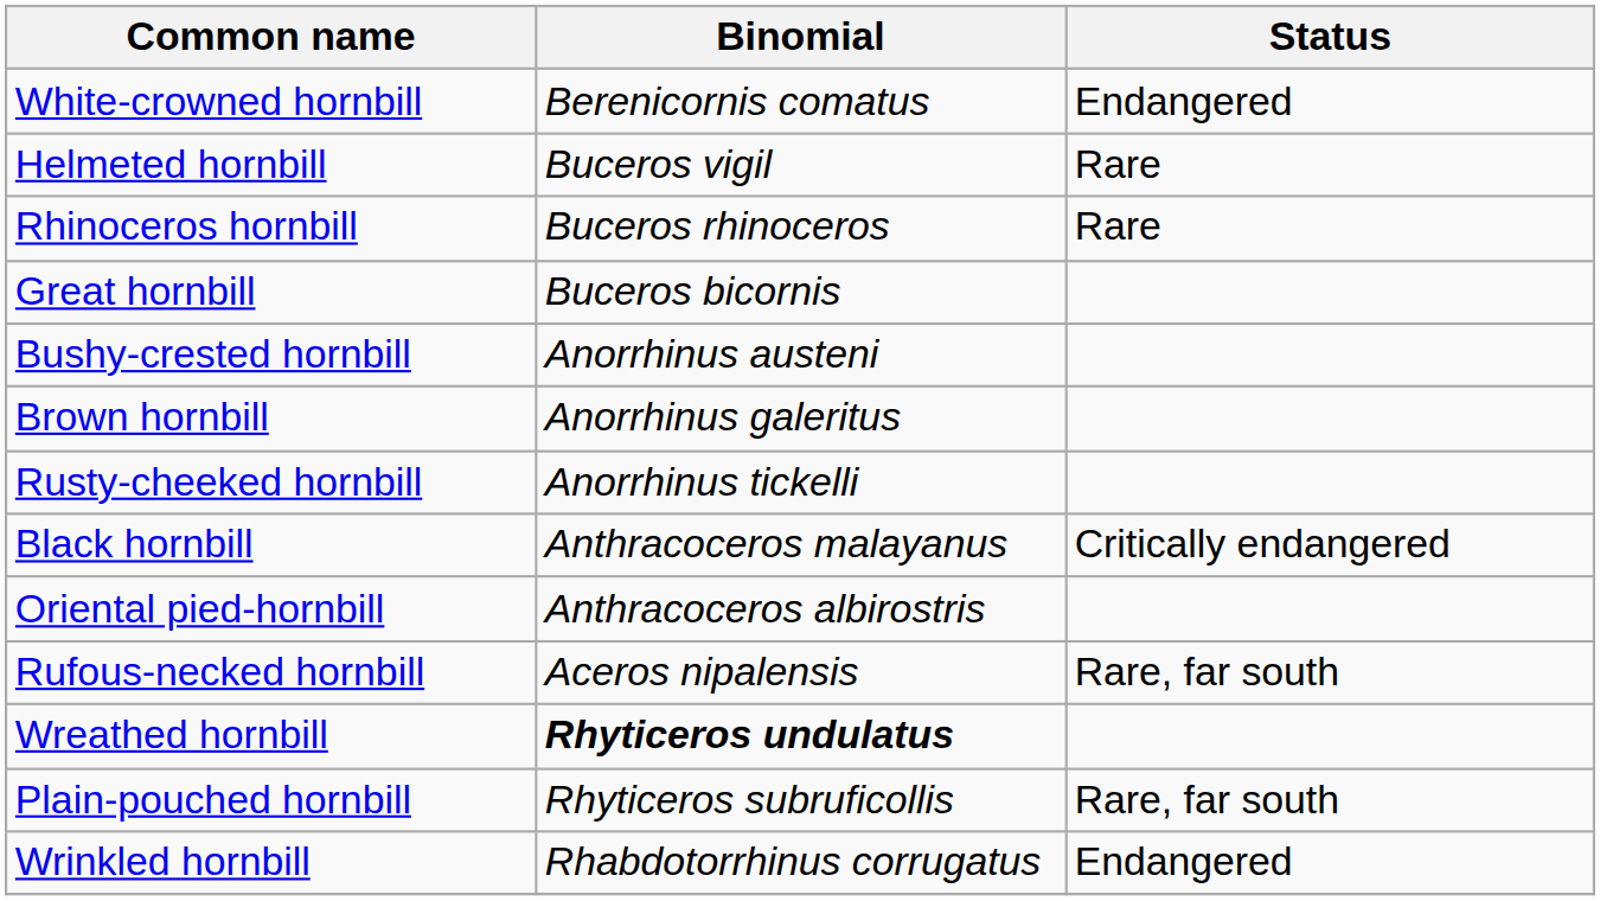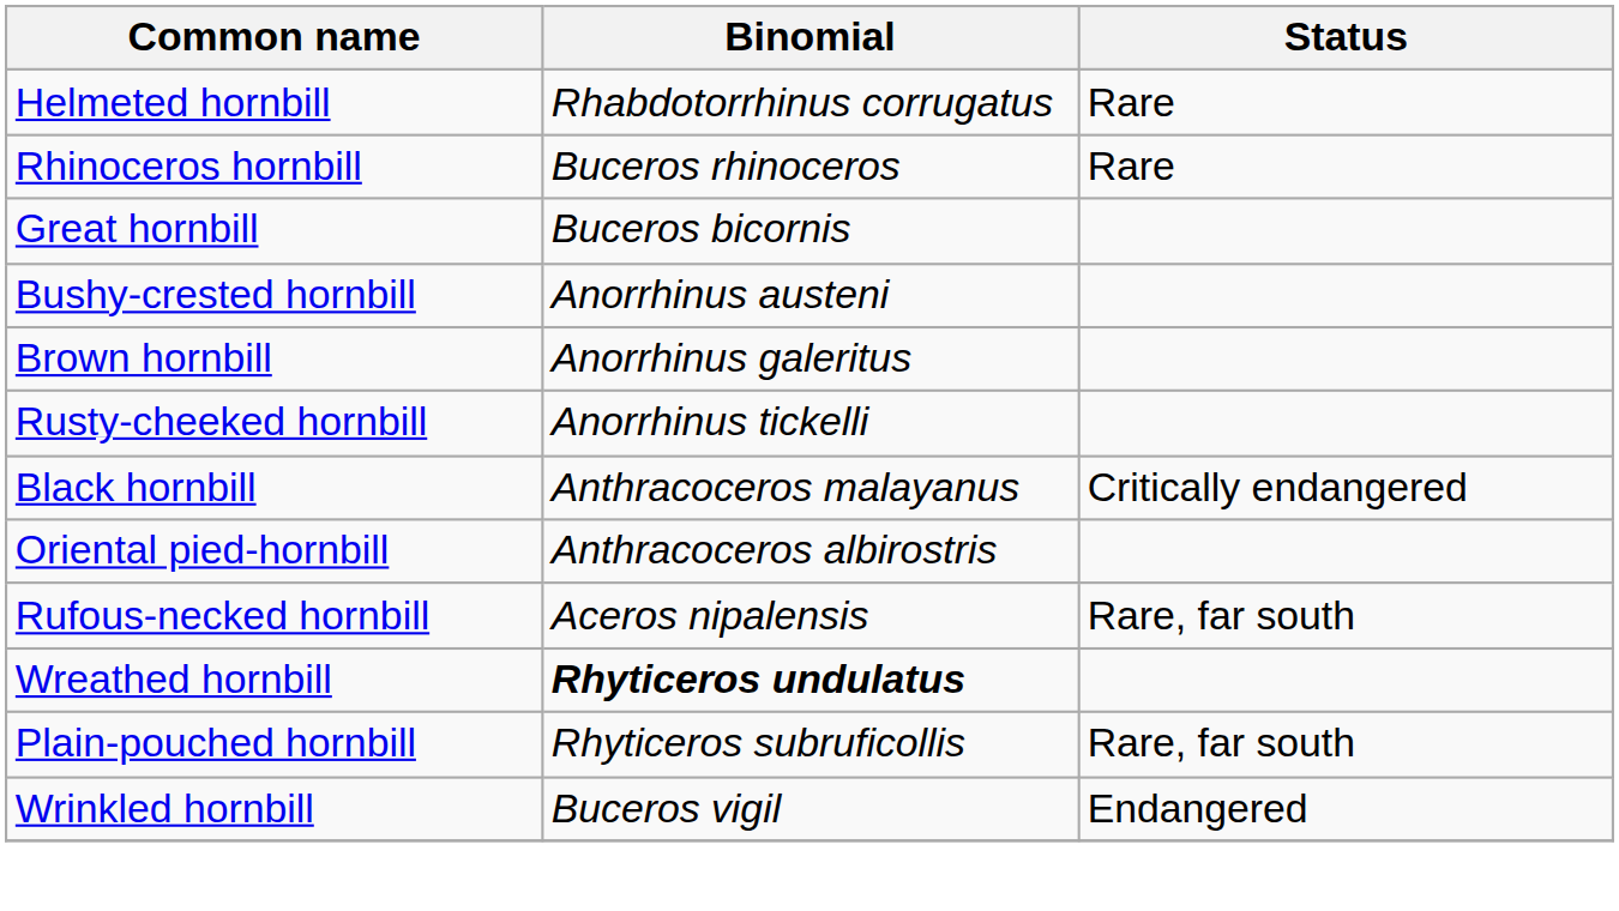- row: White-crowned hornbill | Berenicornis comatus | Endangered
Helmeted hornbill | Binomial: Buceros vigil -> Rhabdotorrhinus corrugatus
Wrinkled hornbill | Binomial: Rhabdotorrhinus corrugatus -> Buceros vigil
